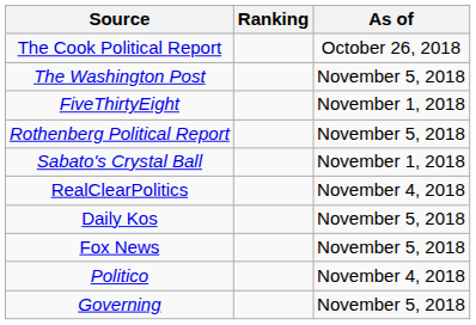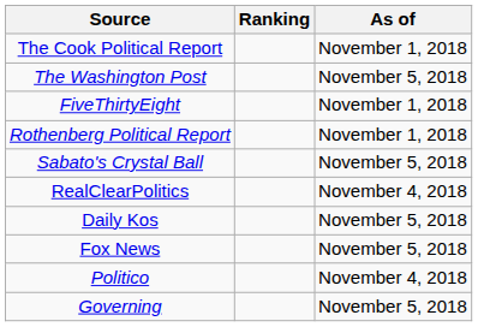The Cook Political Report | As of: October 26, 2018 -> November 1, 2018
Rothenberg Political Report | As of: November 5, 2018 -> November 1, 2018
Sabato's Crystal Ball | As of: November 1, 2018 -> November 5, 2018
